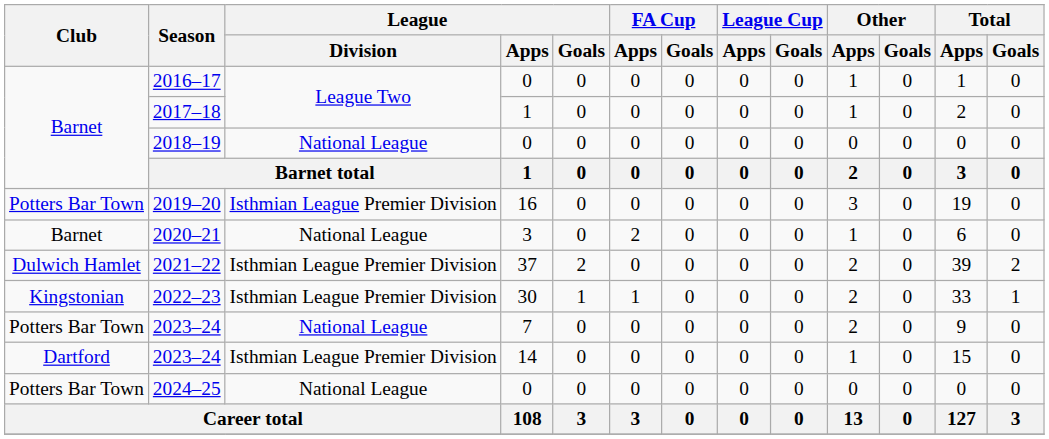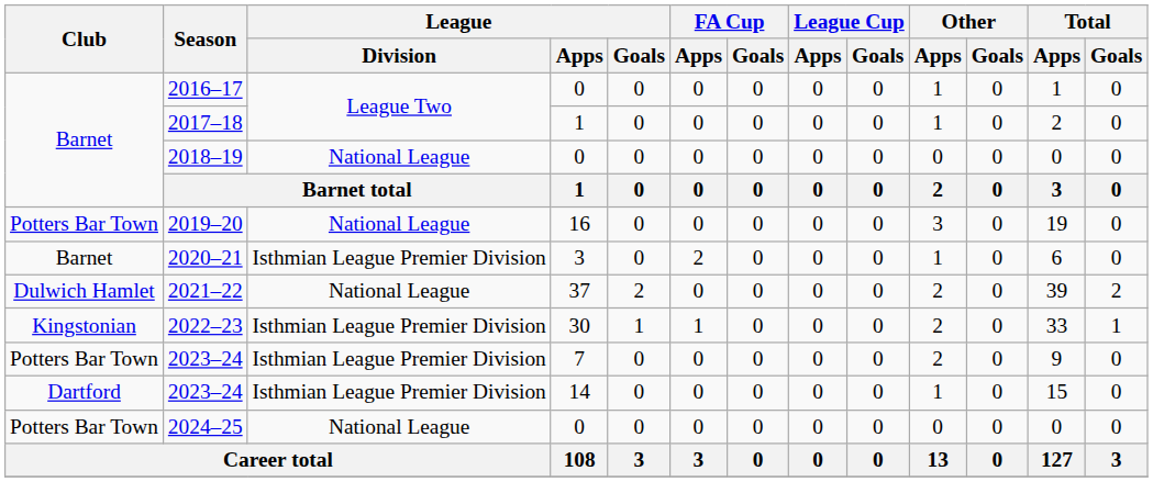2019–20 | League / Division: Isthmian League Premier Division -> National League
2020–21 | League / Division: National League -> Isthmian League Premier Division
2021–22 | League / Division: Isthmian League Premier Division -> National League
2023–24 / 7 | League / Division: National League -> Isthmian League Premier Division
